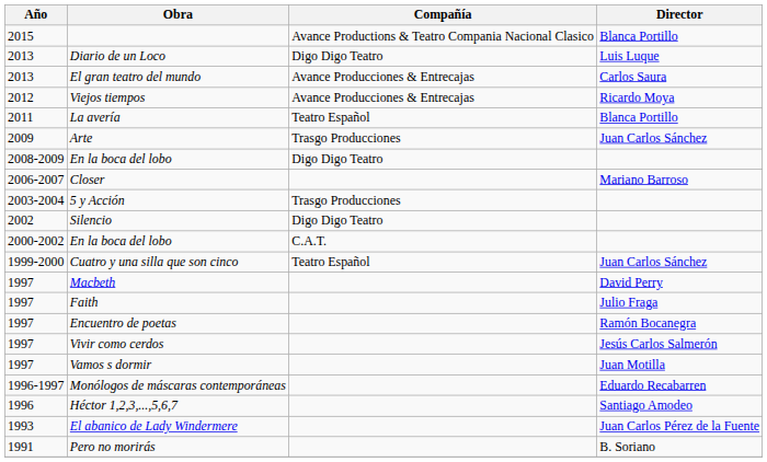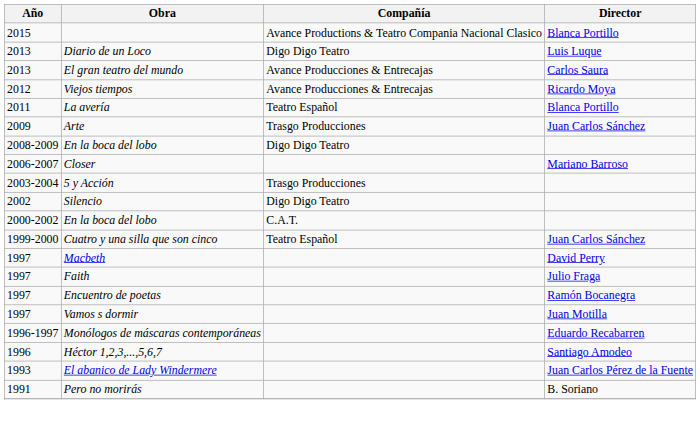- row: 1997 | Vivir como cerdos | Jesús Carlos Salmerón
